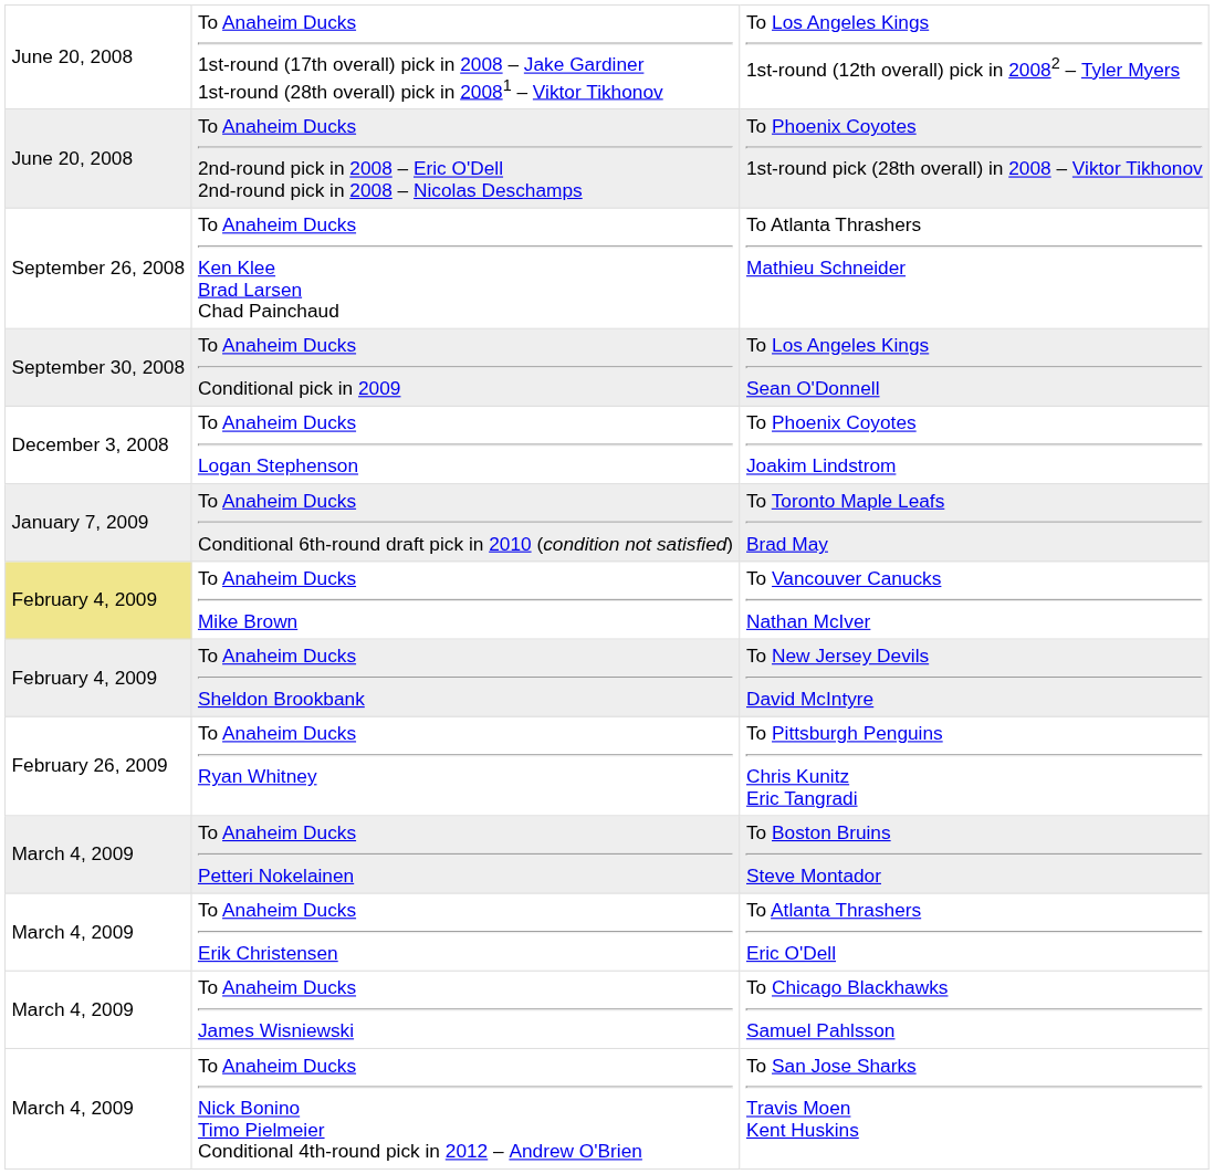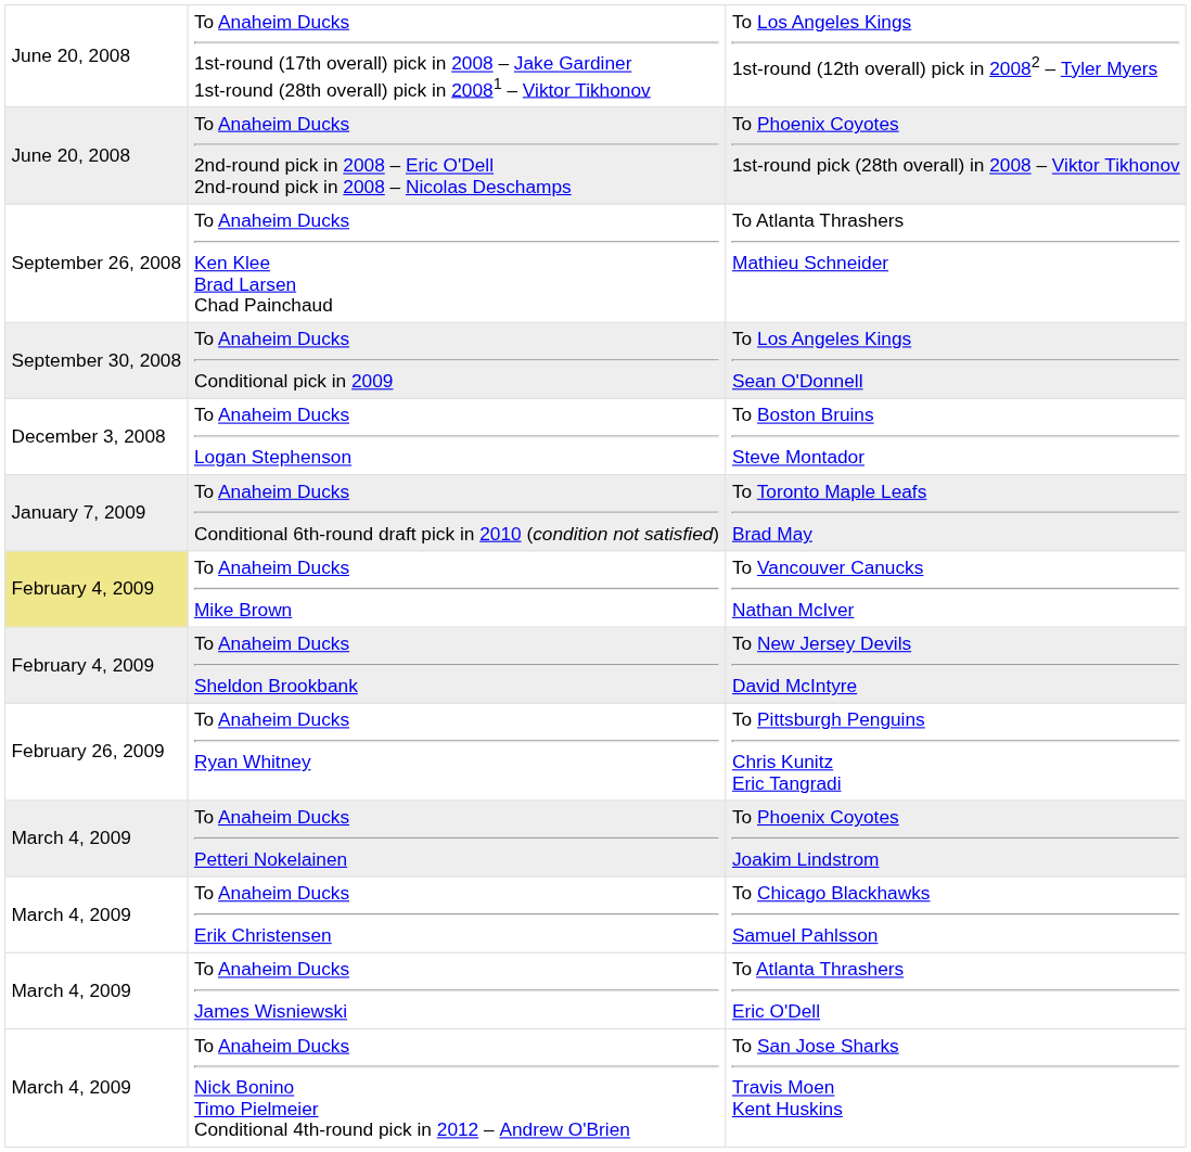To Anaheim Ducks Logan Stephenson | column 3: To Phoenix Coyotes Joakim Lindstrom -> To Boston Bruins Steve Montador
To Anaheim Ducks Petteri Nokelainen | column 3: To Boston Bruins Steve Montador -> To Phoenix Coyotes Joakim Lindstrom
To Anaheim Ducks Erik Christensen | column 3: To Atlanta Thrashers Eric O'Dell -> To Chicago Blackhawks Samuel Pahlsson
To Anaheim Ducks James Wisniewski | column 3: To Chicago Blackhawks Samuel Pahlsson -> To Atlanta Thrashers Eric O'Dell
